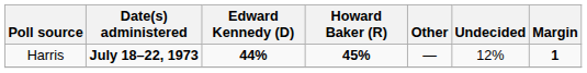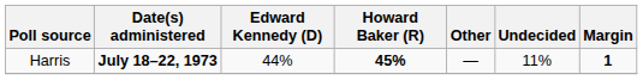Harris | Edward Kennedy (D): bold -> normal
Harris | Undecided: 12% -> 11%
